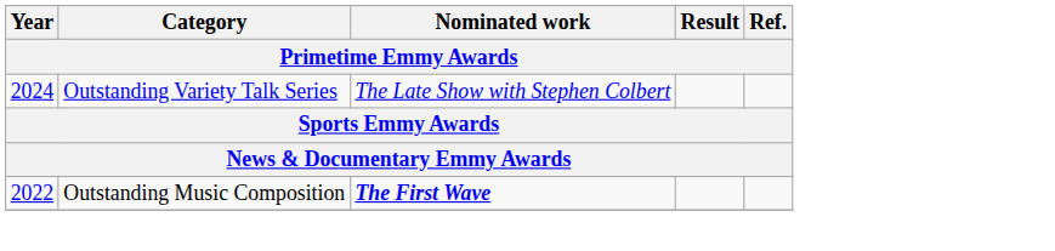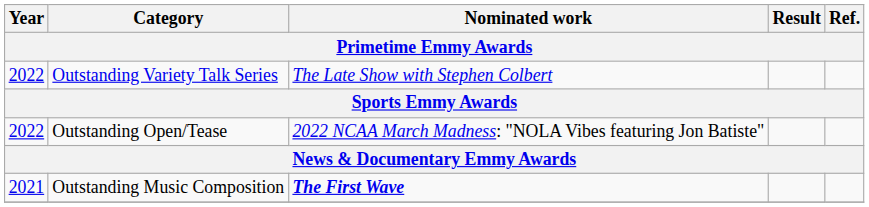Outstanding Variety Talk Series | Year: 2024 -> 2022
+ row: 2022 | Outstanding Open/Tease | 2022 NCAA March Madness: "NOLA Vibes featuring Jon Batiste"
Outstanding Music Composition | Year: 2022 -> 2021
